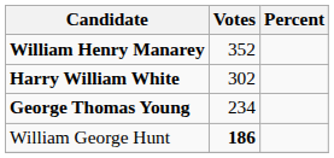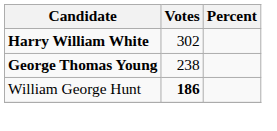- row: William Henry Manarey | 352
George Thomas Young | Votes: 234 -> 238
